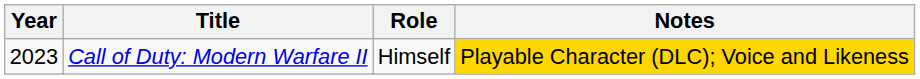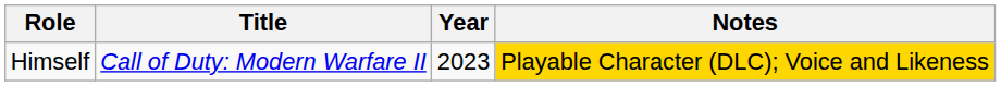columns swapped: Year <-> Role
